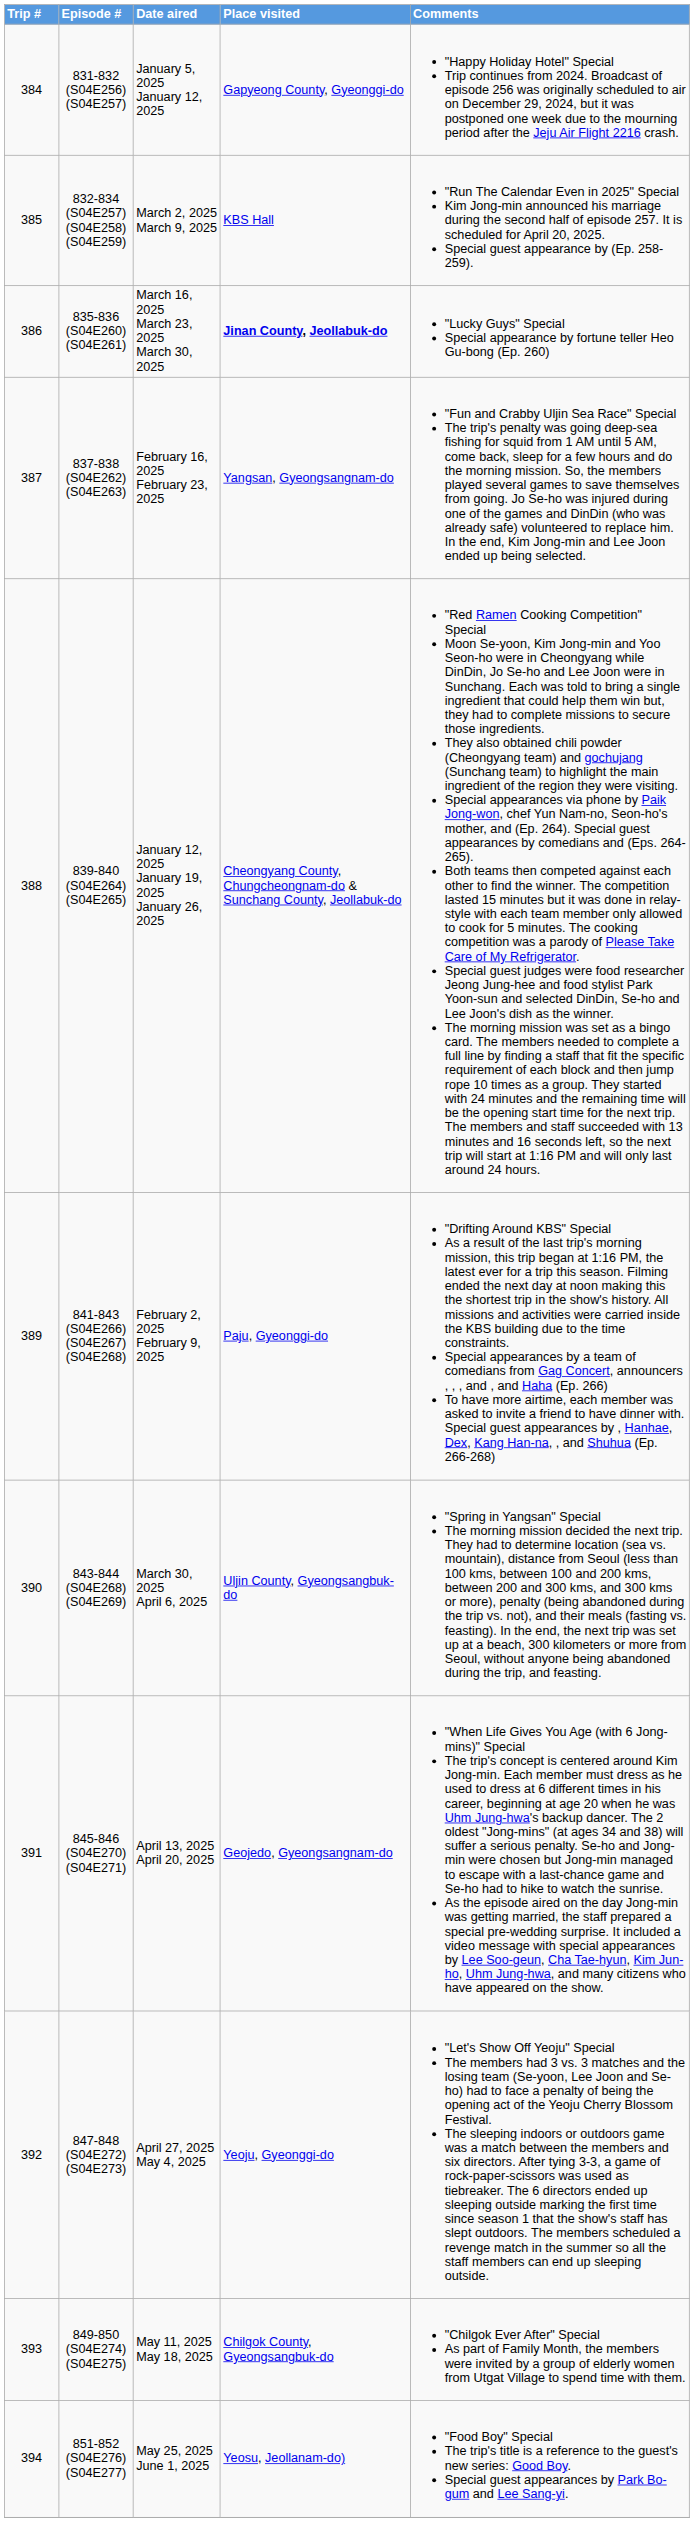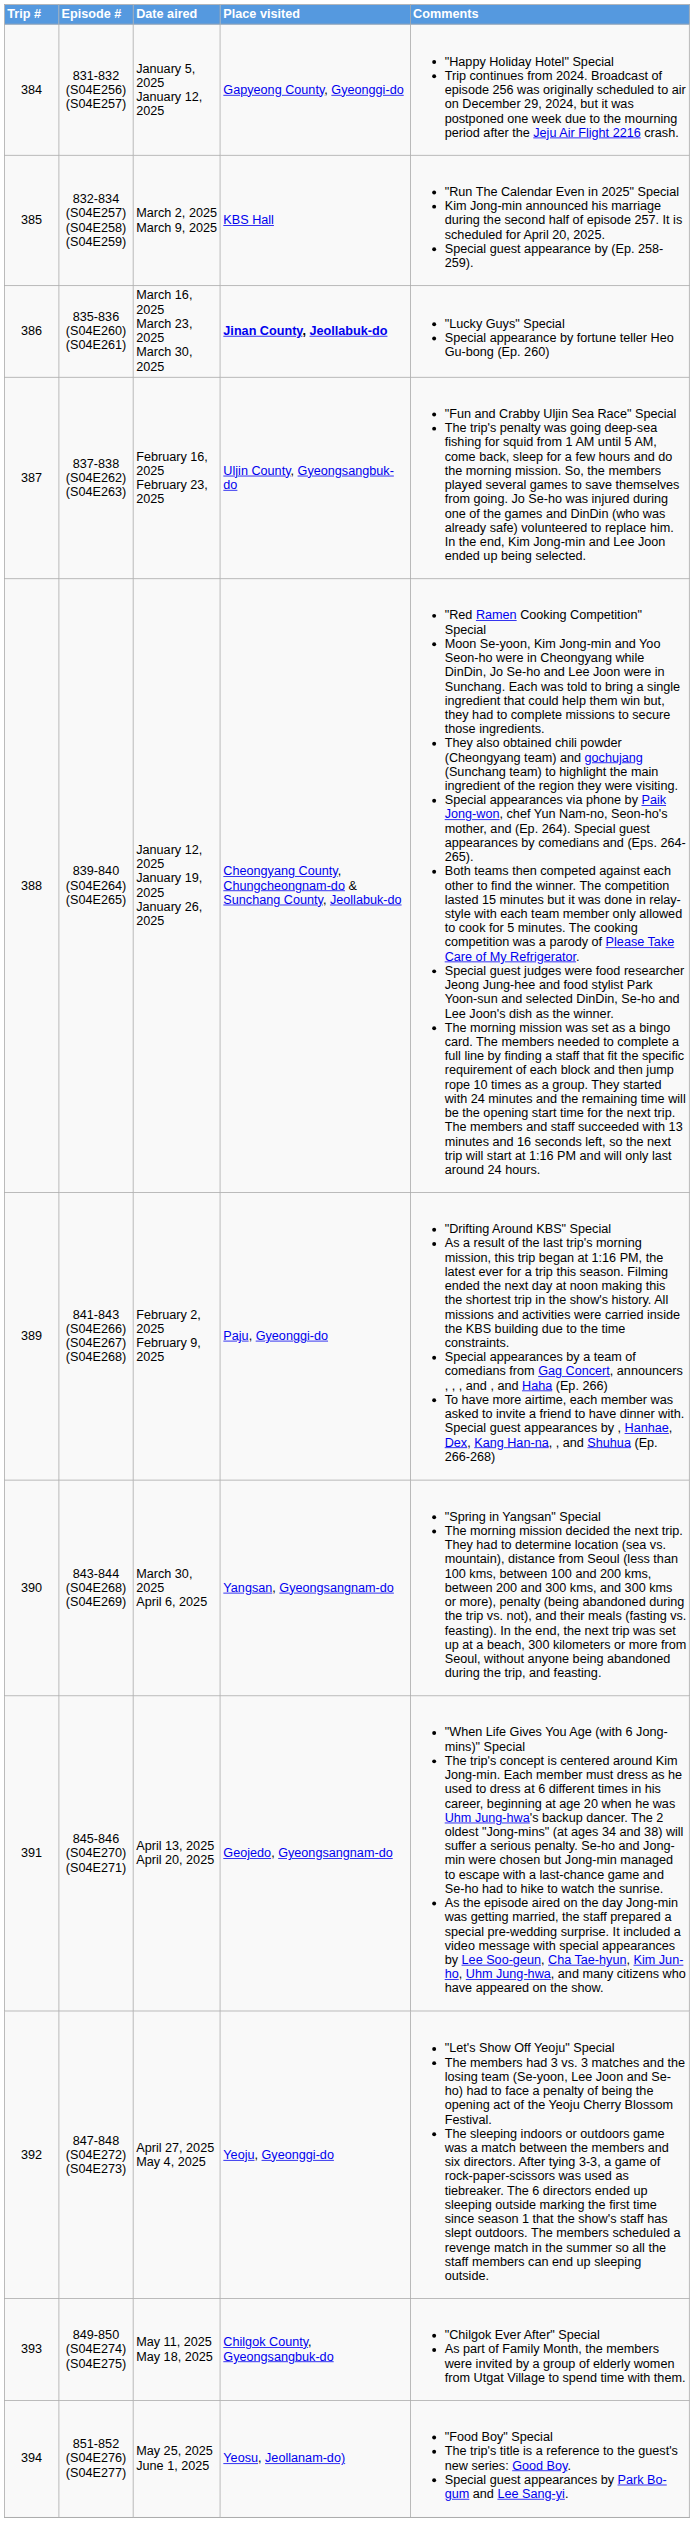837-838 (S04E262) (S04E263) | Place visited: Yangsan, Gyeongsangnam-do -> Uljin County, Gyeongsangbuk-do
843-844 (S04E268) (S04E269) | Place visited: Uljin County, Gyeongsangbuk-do -> Yangsan, Gyeongsangnam-do
